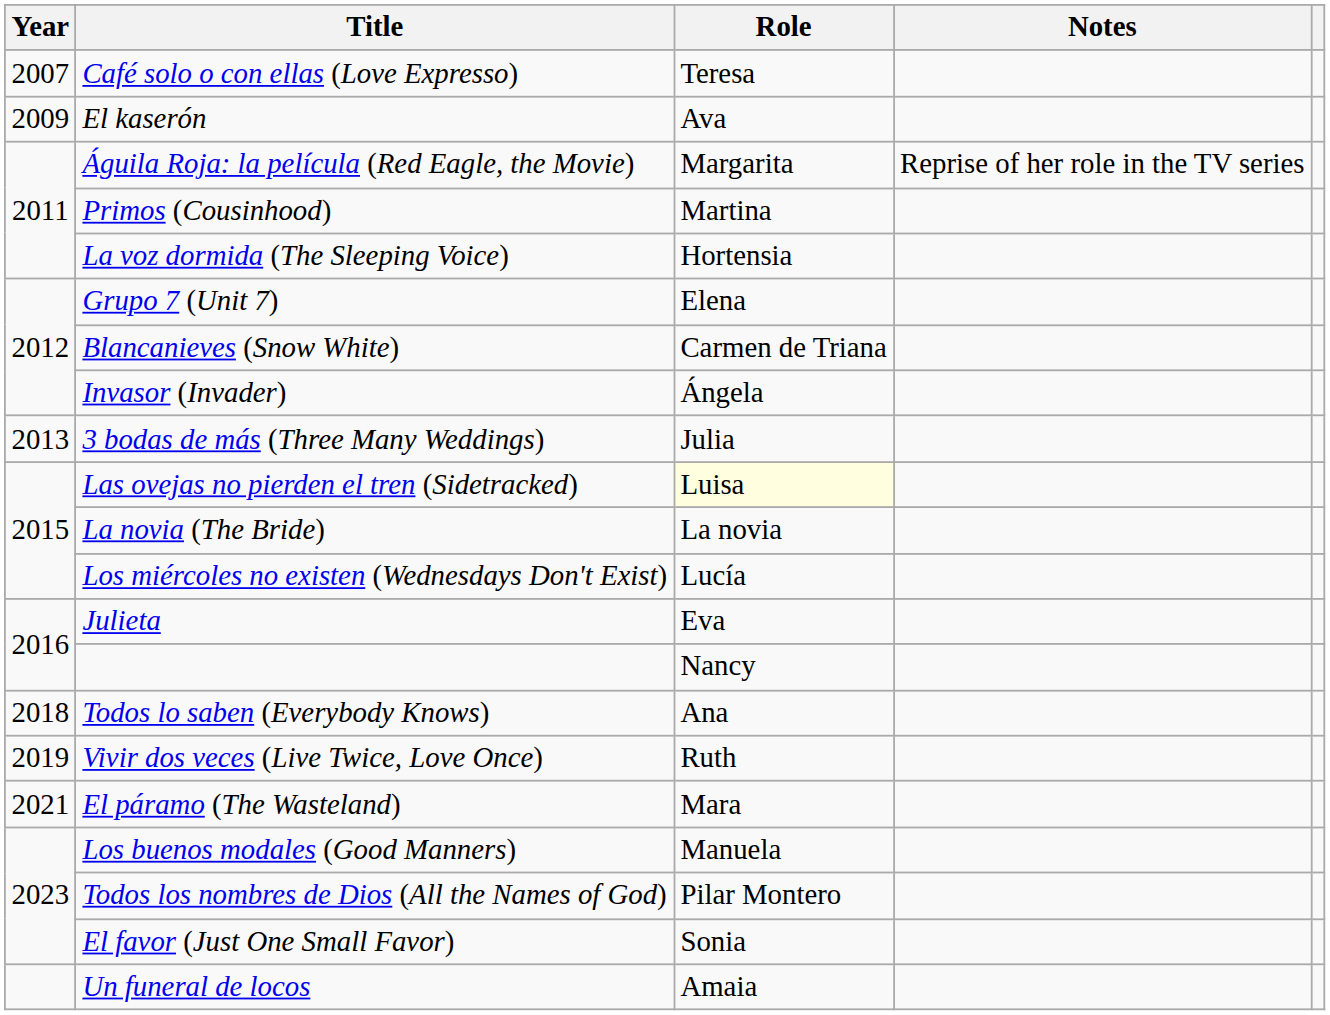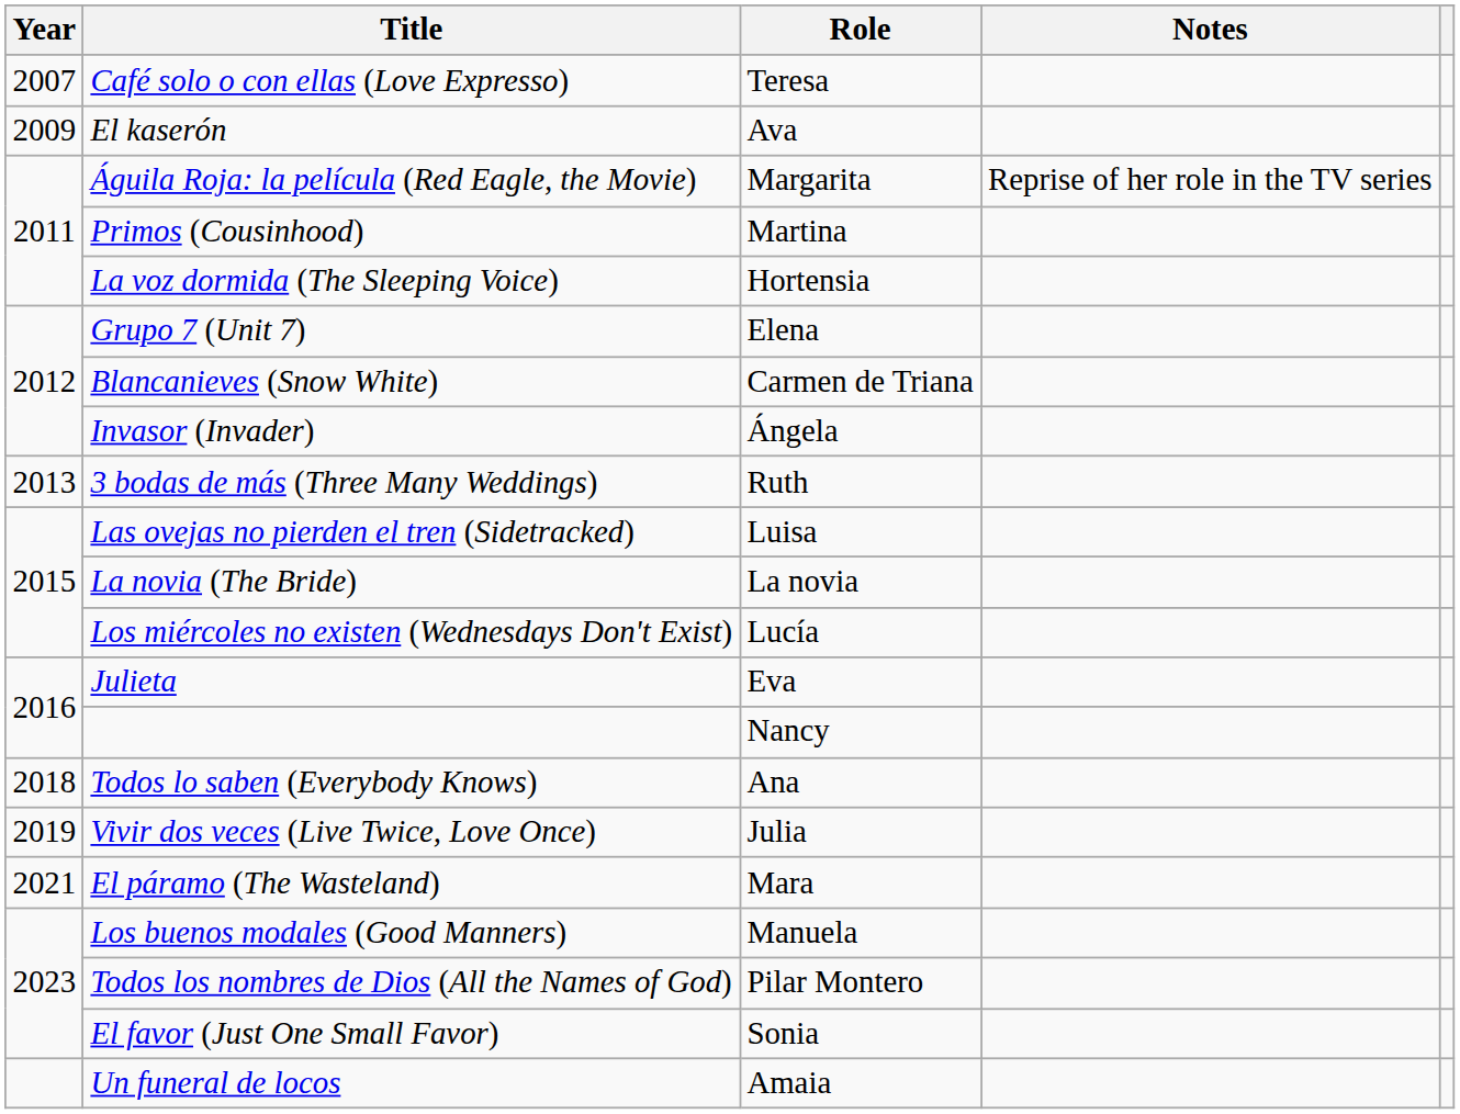3 bodas de más (Three Many Weddings) | Role: Julia -> Ruth
Las ovejas no pierden el tren (Sidetracked) | Role: lightyellow background -> no background
Vivir dos veces (Live Twice, Love Once) | Role: Ruth -> Julia
